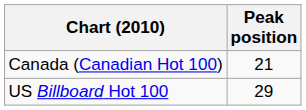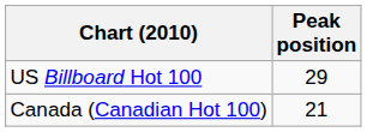rows swapped: Canada (Canadian Hot 100) <-> US Billboard Hot 100
